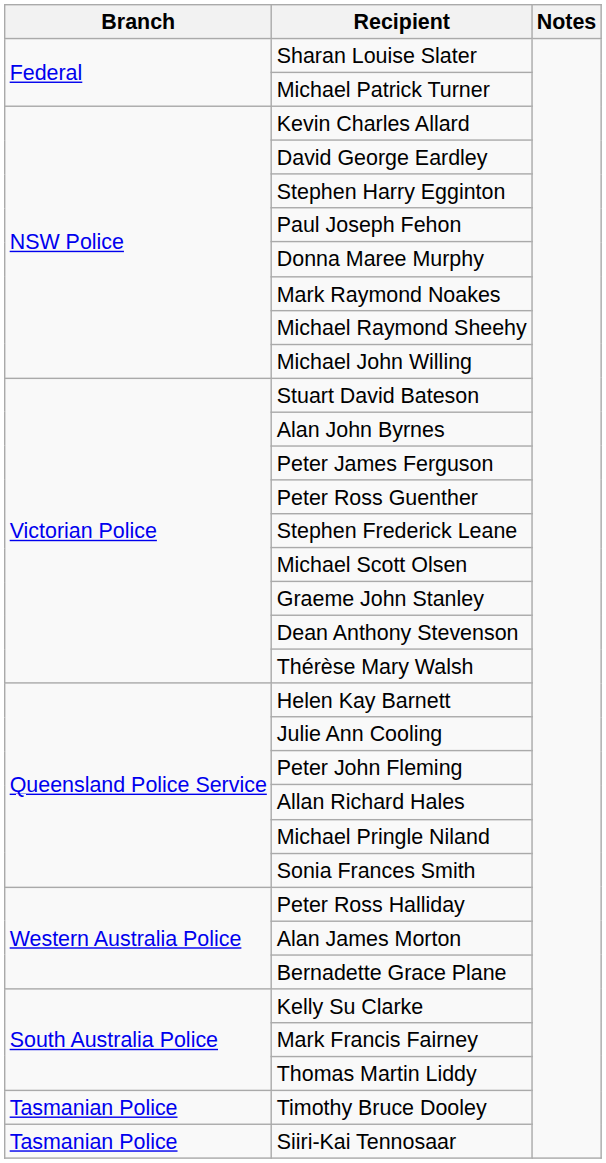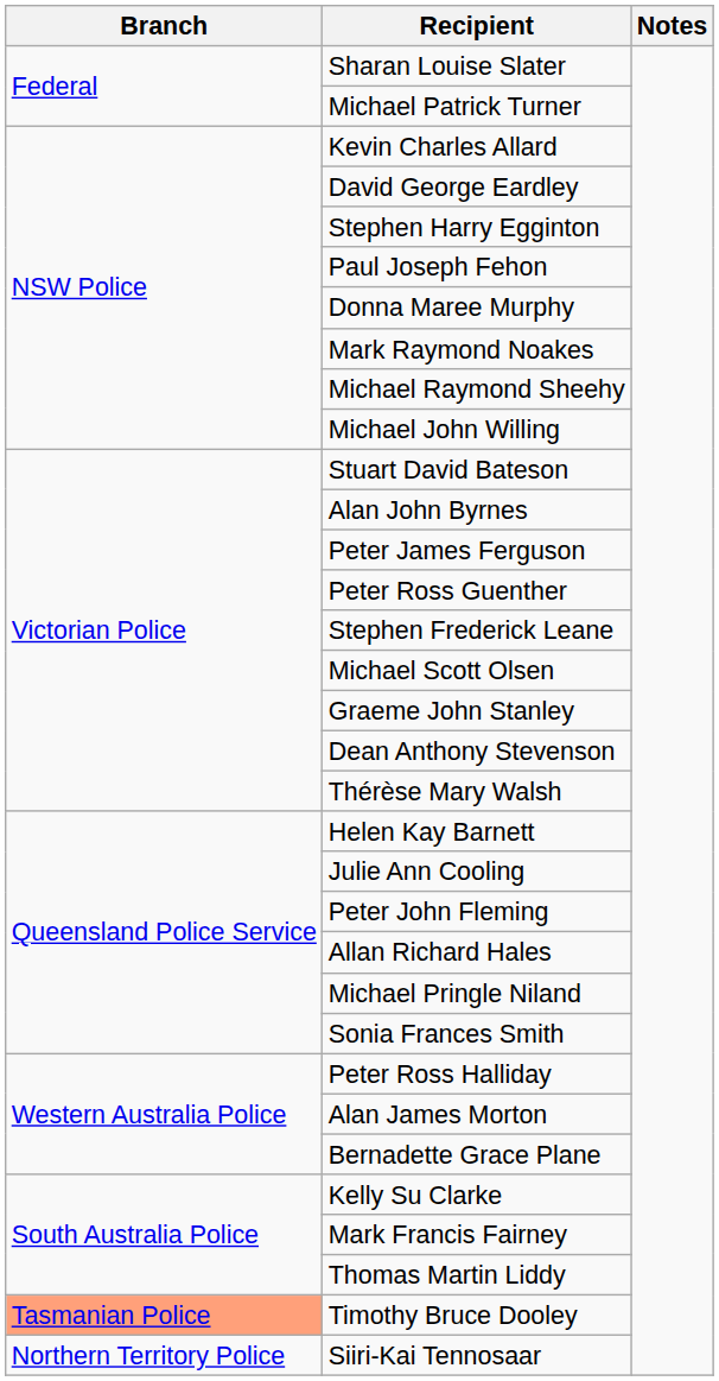Timothy Bruce Dooley | Branch: no background -> lightsalmon background
Siiri-Kai Tennosaar | Branch: Tasmanian Police -> Northern Territory Police
